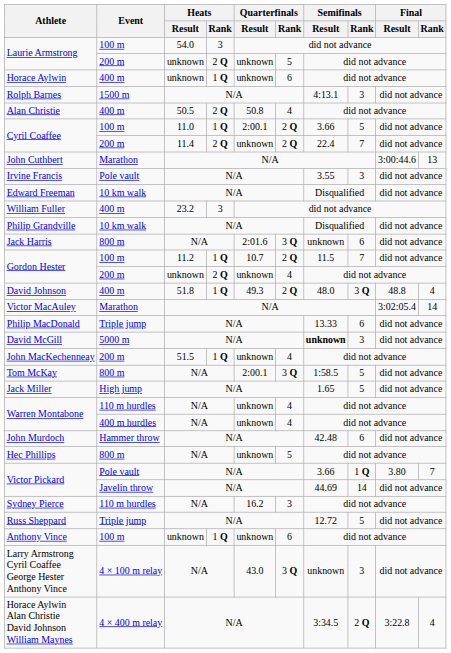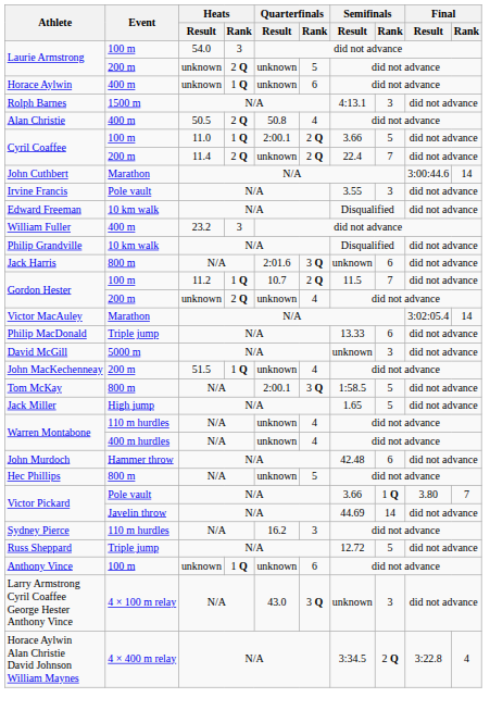John Cuthbert | Final / Rank: 13 -> 14
- row: David Johnson | 400 m | 51.8 | 1 Q | 49.3 | 2 Q | 48.0 | 3 Q | 48.8 | 4
David McGill | Semifinals / Result: bold -> normal
